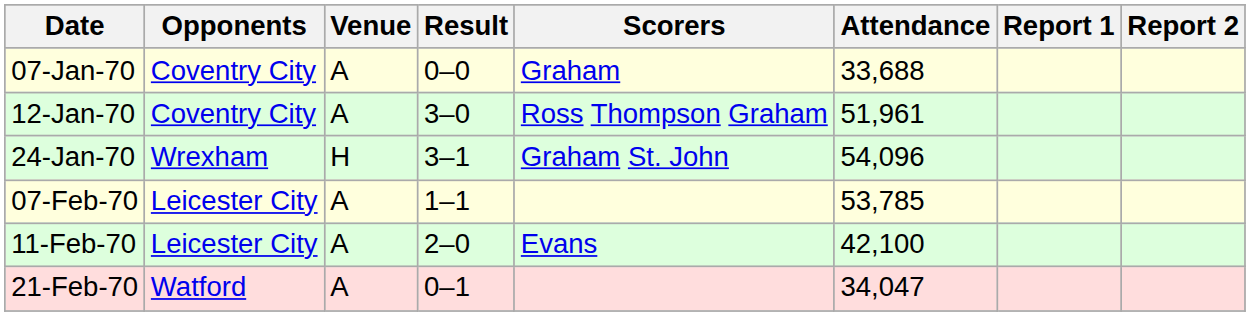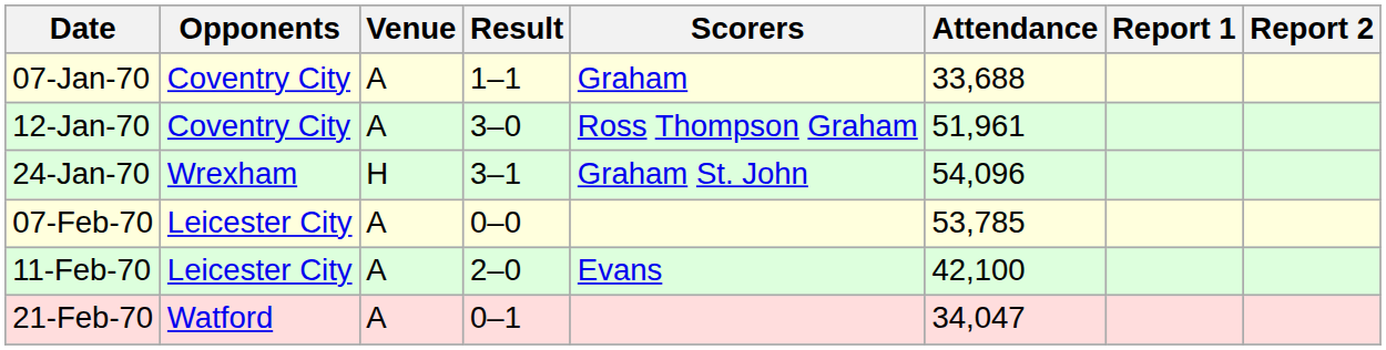07-Jan-70 | Result: 0–0 -> 1–1
07-Feb-70 | Result: 1–1 -> 0–0
